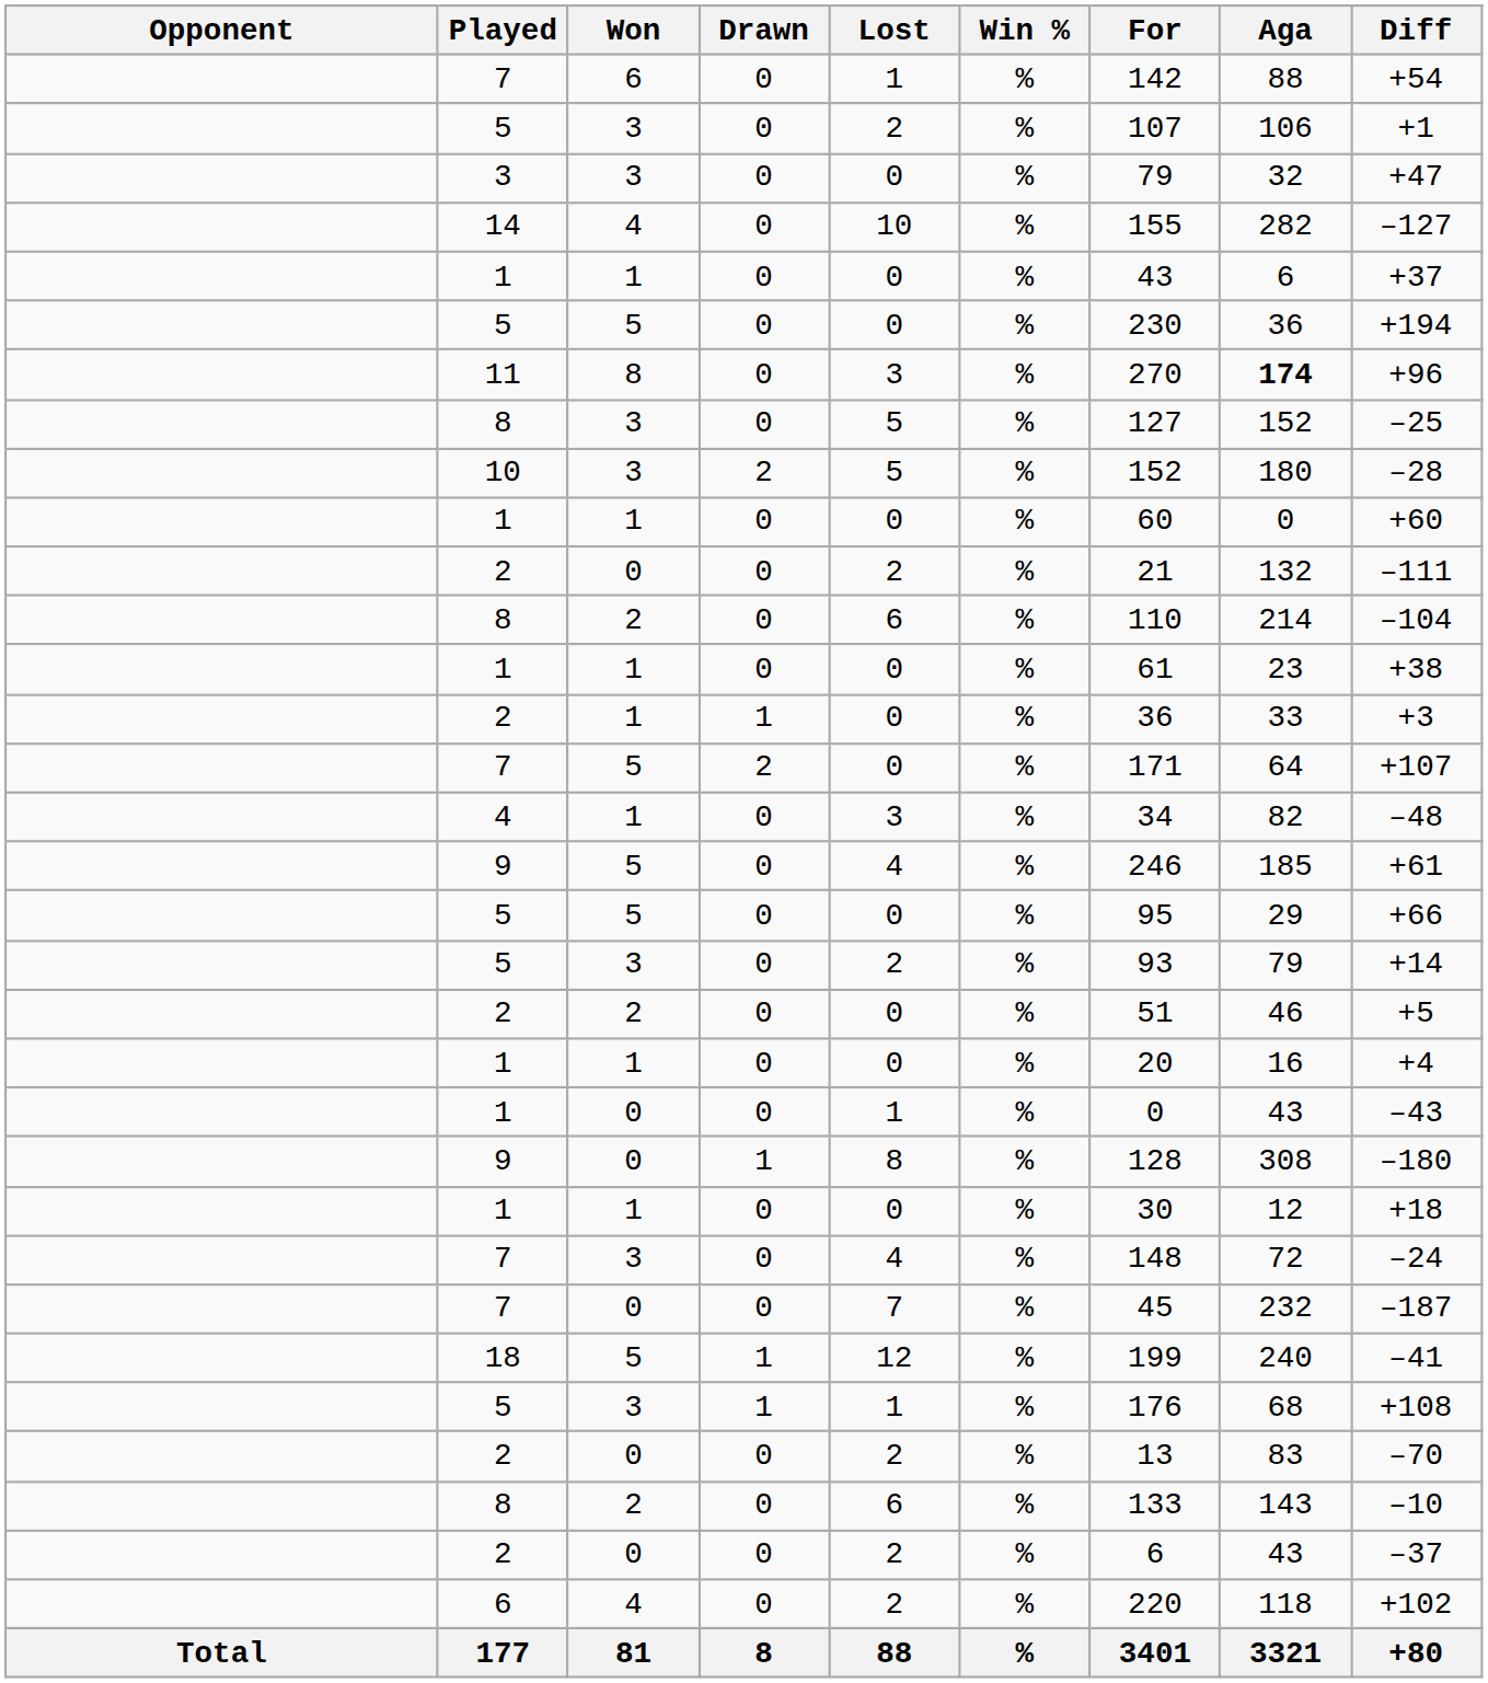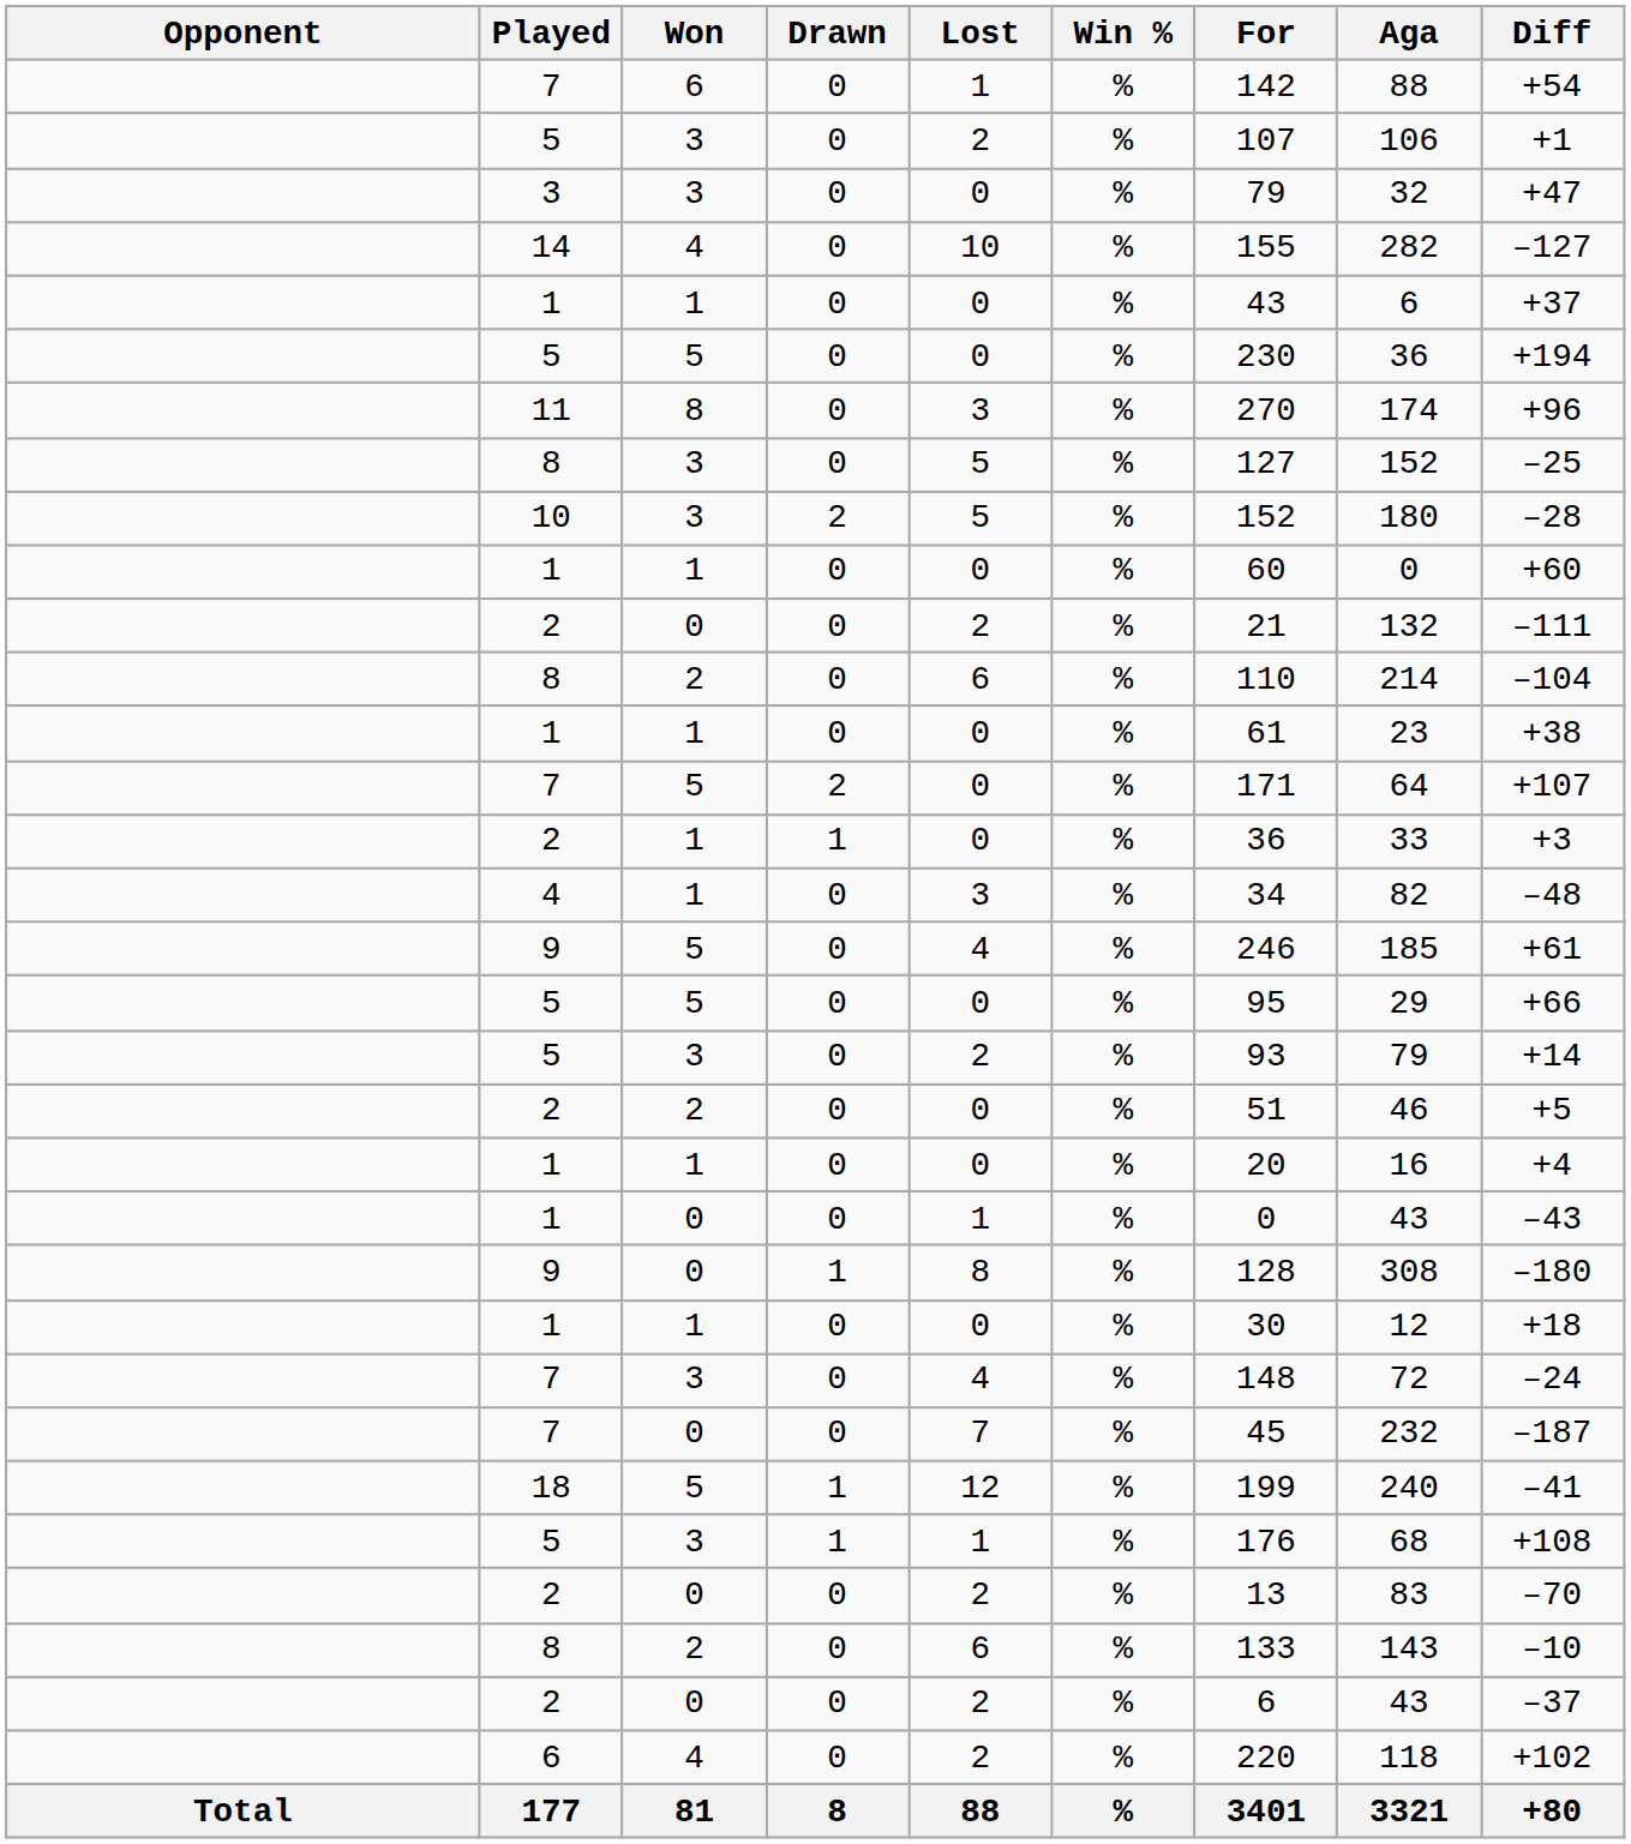11 | Aga: bold -> normal
rows swapped: 7 / 5 <-> 2 / 1
